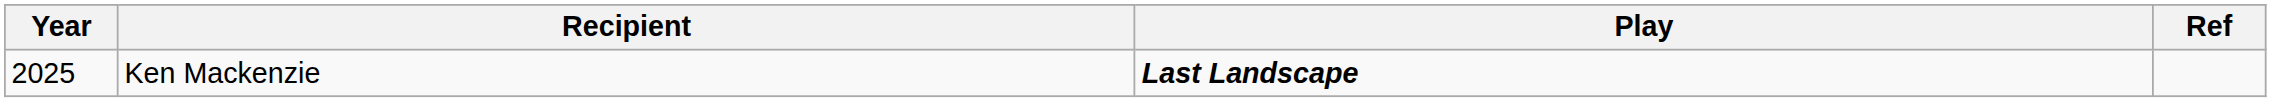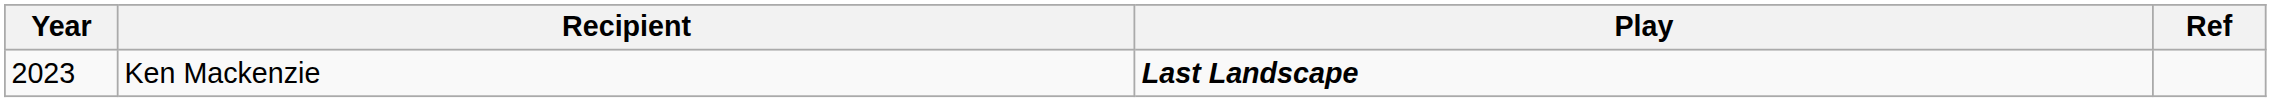Ken Mackenzie | Year: 2025 -> 2023
